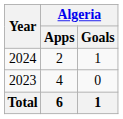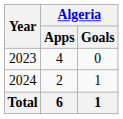rows swapped: 2023 <-> 2024
